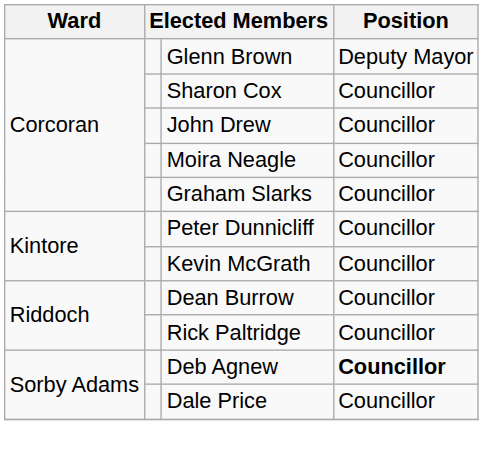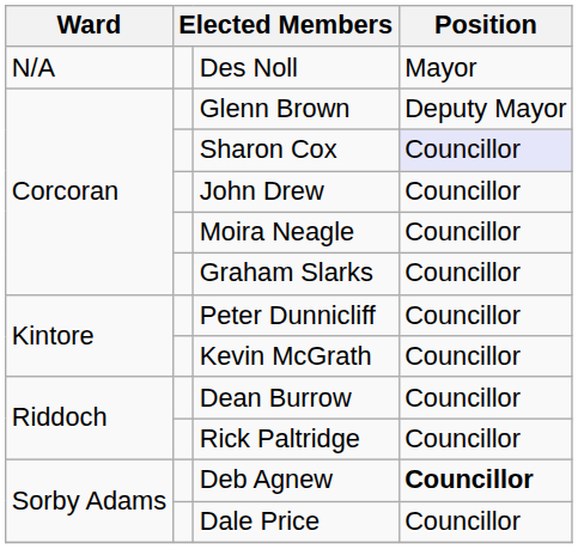+ row: N/A | Des Noll | Mayor
Sharon Cox | Position: no background -> lavender background
